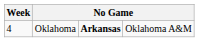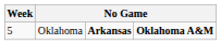Oklahoma | Week: 4 -> 5
Oklahoma | column 4: normal -> bold
